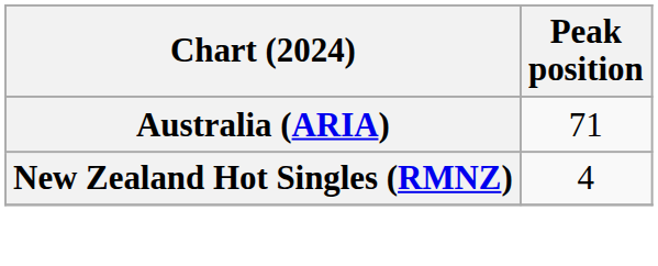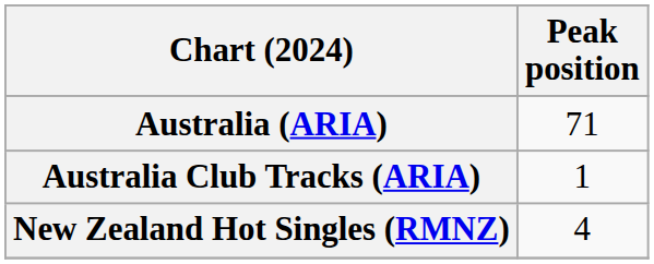+ row: Australia Club Tracks (ARIA) | 1
